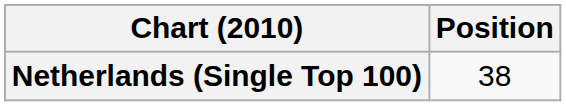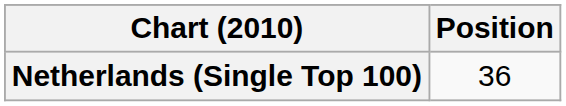Netherlands (Single Top 100) | Position: 38 -> 36
